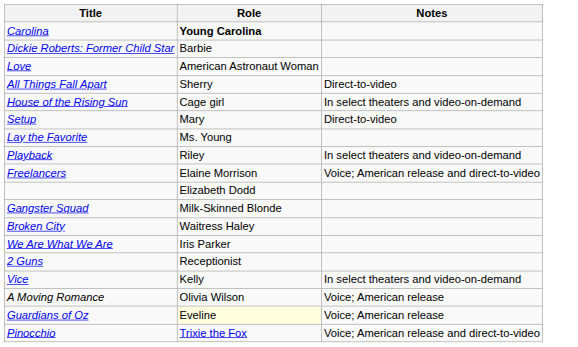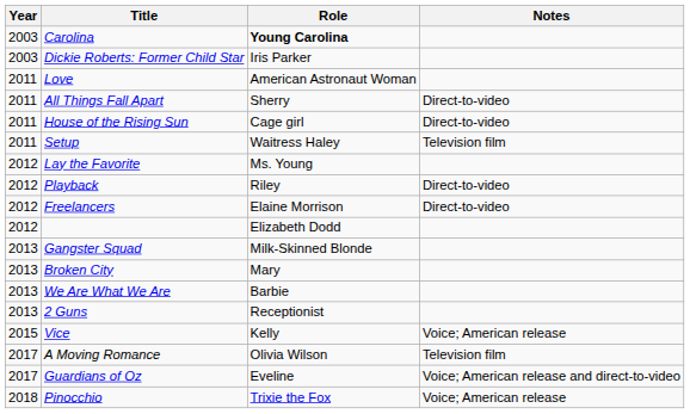+ column: Year | 2003 | 2003 | 2011 | 2011 | 2011 | 2011 | 2012 | 2012 | 2012 | 2012 | 2013 | 2013 | 2013 | 2013 | 2015 | 2017 | 2017 | 2018
Dickie Roberts: Former Child Star | Role: Barbie -> Iris Parker
House of the Rising Sun | Notes: In select theaters and video-on-demand -> Direct-to-video
Setup | Role: Mary -> Waitress Haley
Setup | Notes: Direct-to-video -> Television film
Playback | Notes: In select theaters and video-on-demand -> Direct-to-video
Freelancers | Notes: Voice; American release and direct-to-video -> Direct-to-video
Broken City | Role: Waitress Haley -> Mary
We Are What We Are | Role: Iris Parker -> Barbie
Vice | Notes: In select theaters and video-on-demand -> Voice; American release
A Moving Romance | Notes: Voice; American release -> Television film
Guardians of Oz | Role: lightyellow background -> no background
Guardians of Oz | Notes: Voice; American release -> Voice; American release and direct-to-video
Pinocchio | Notes: Voice; American release and direct-to-video -> Voice; American release
